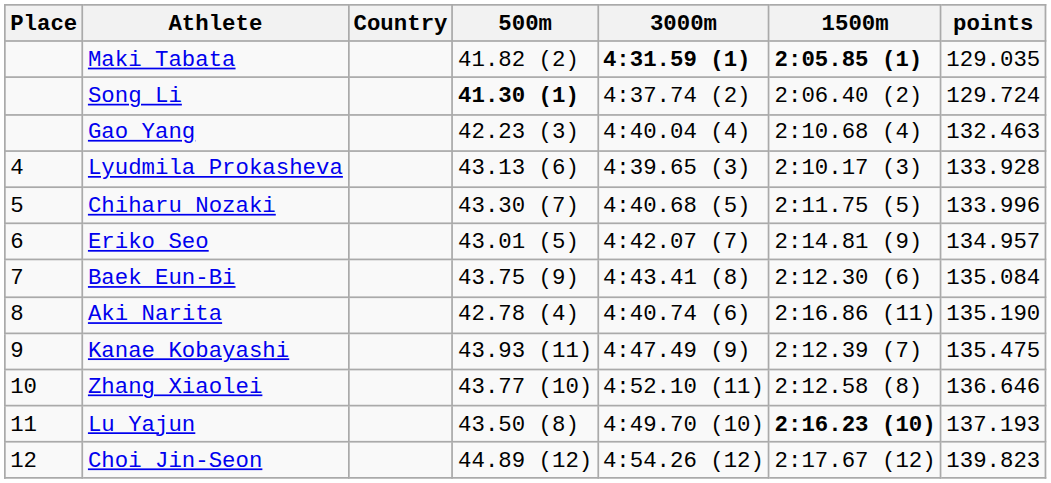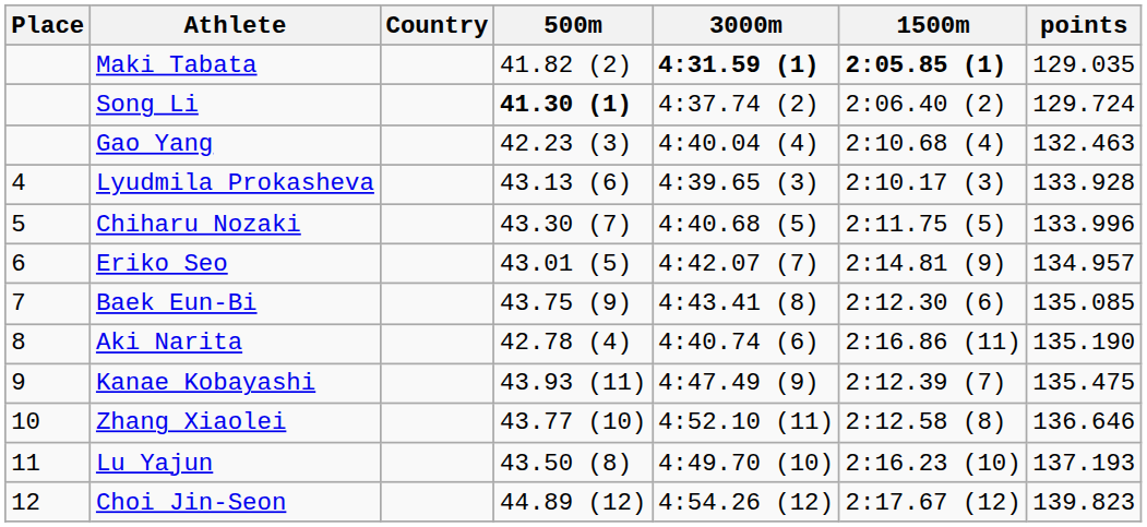Baek Eun-Bi | points: 135.084 -> 135.085
Lu Yajun | 1500m: bold -> normal
